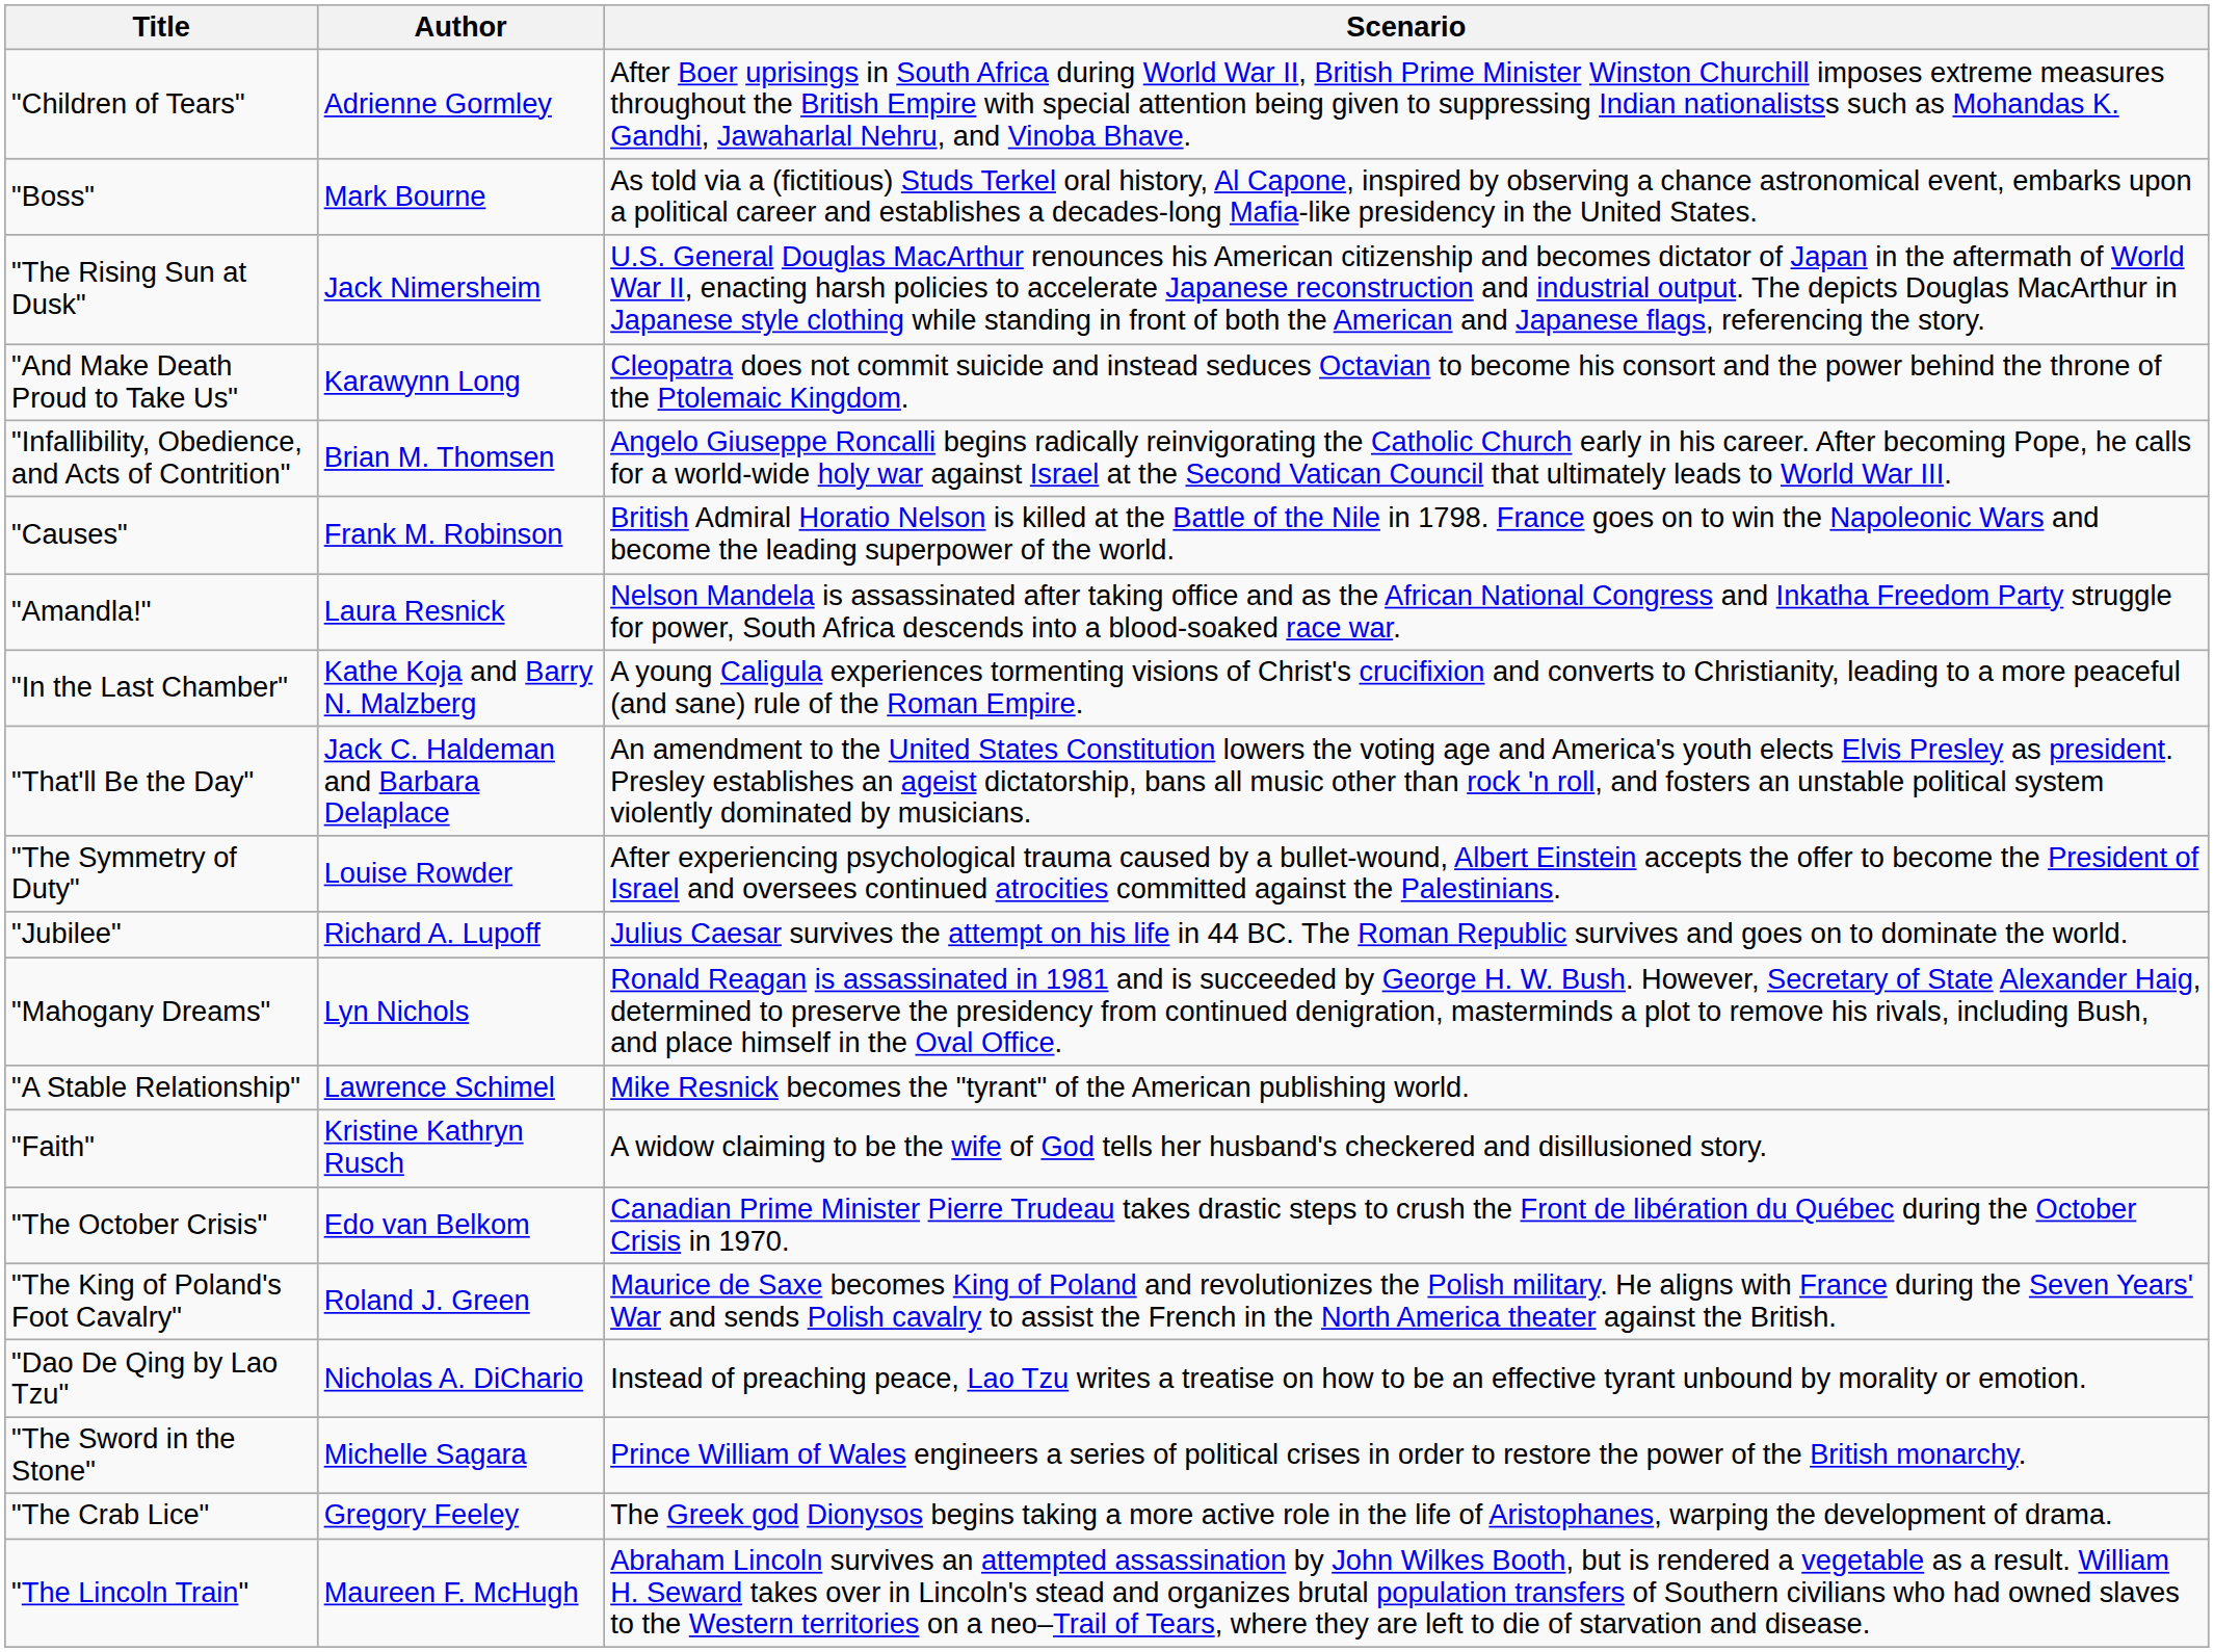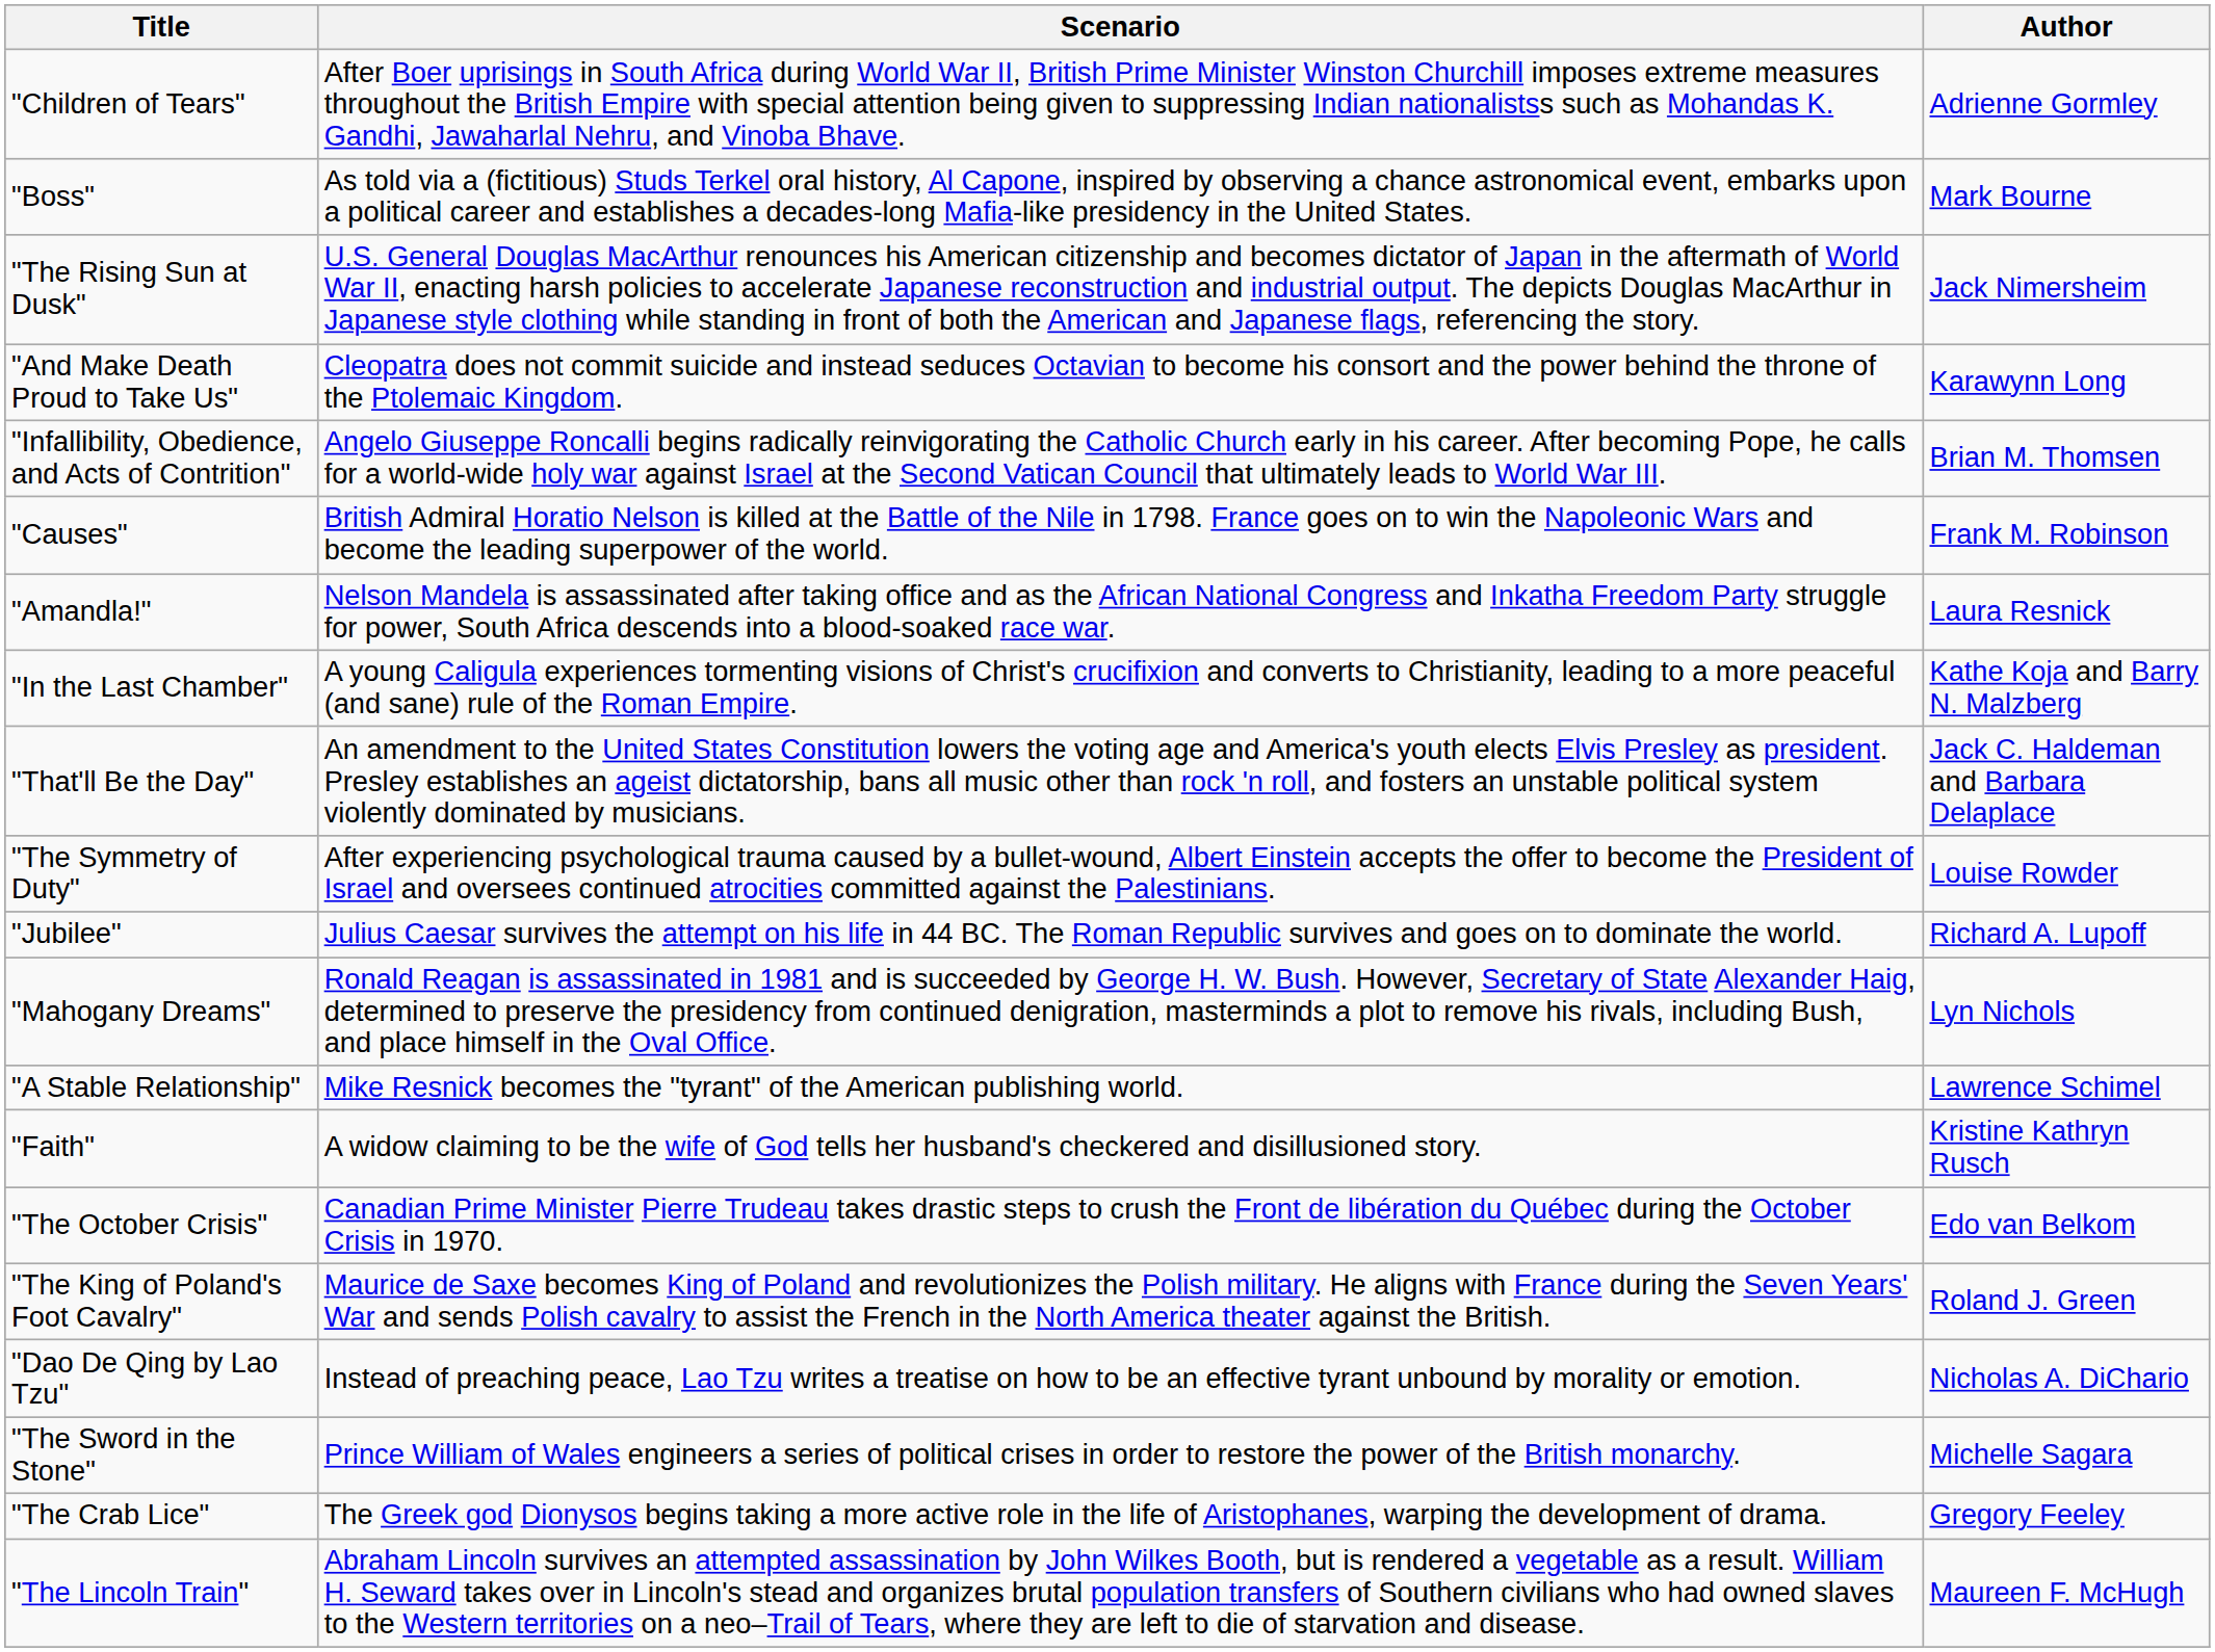columns swapped: Author <-> Scenario
